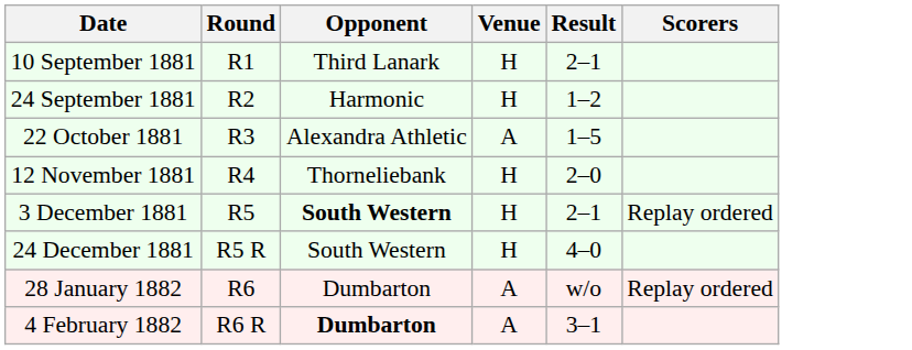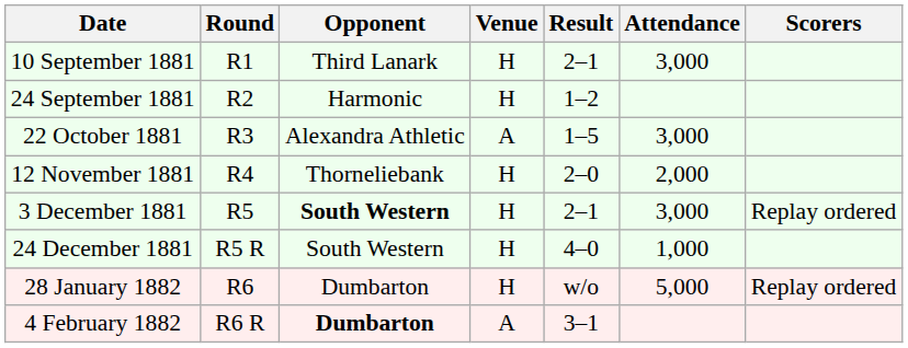+ column: Attendance | 3,000 | 3,000 | 2,000 | 3,000 | 1,000 | 5,000
28 January 1882 | Venue: A -> H
